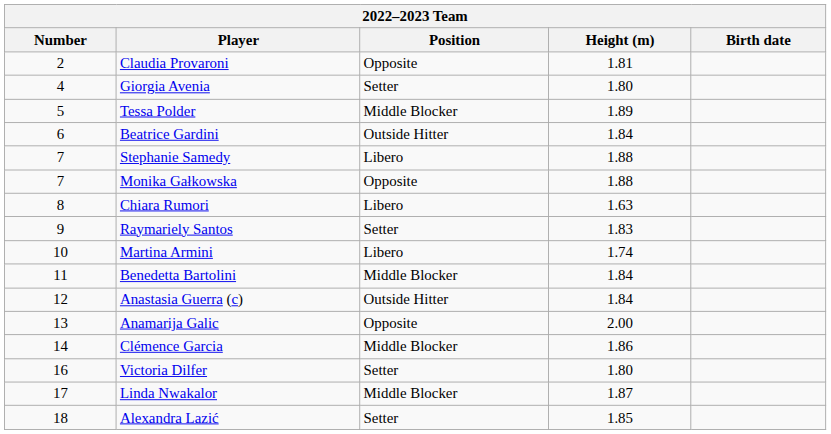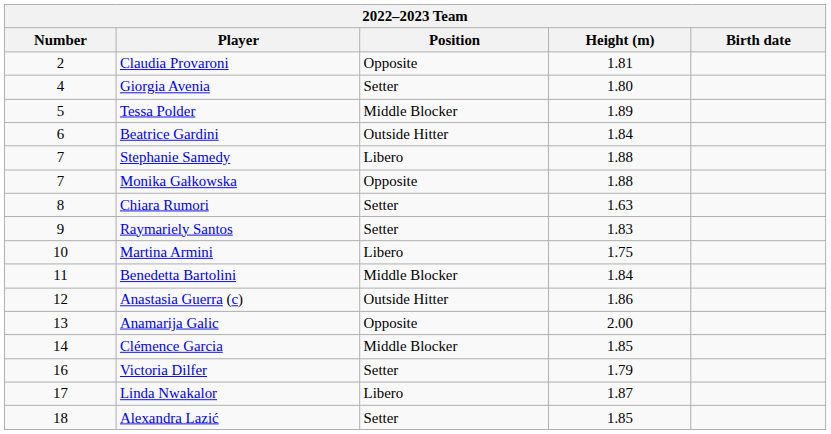Chiara Rumori | Position: Libero -> Setter
Martina Armini | Height (m): 1.74 -> 1.75
Anastasia Guerra (c) | Height (m): 1.84 -> 1.86
Clémence Garcia | Height (m): 1.86 -> 1.85
Victoria Dilfer | Height (m): 1.80 -> 1.79
Linda Nwakalor | Position: Middle Blocker -> Libero
